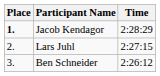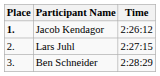Jacob Kendagor | Time: 2:28:29 -> 2:26:12
Ben Schneider | Time: 2:26:12 -> 2:28:29
